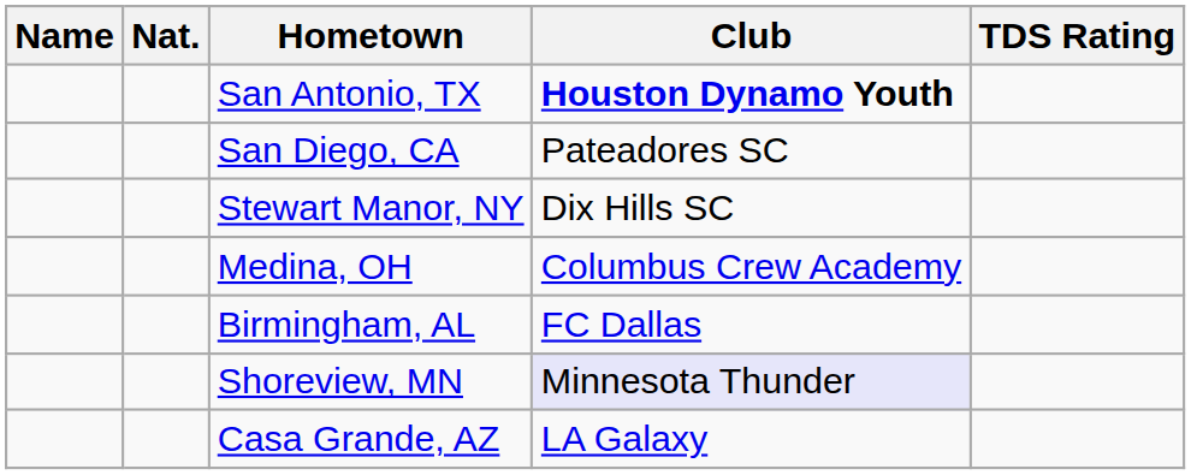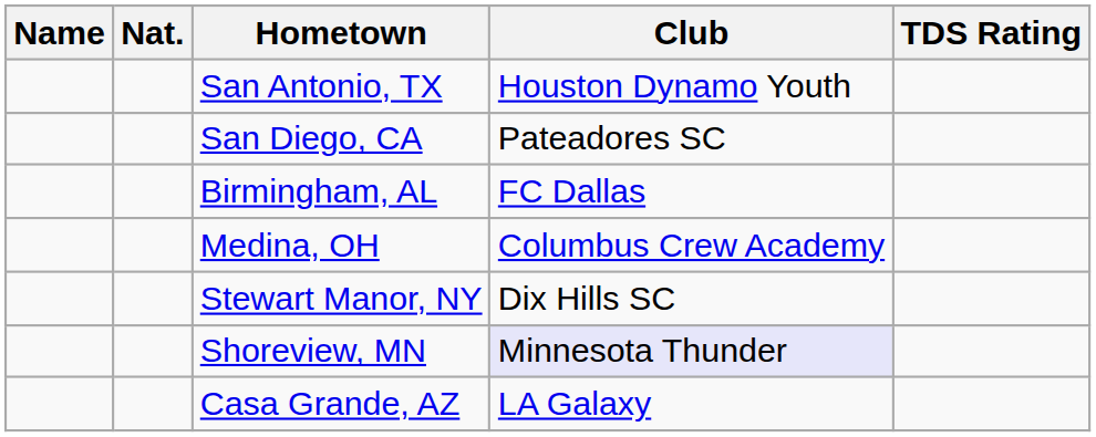San Antonio, TX | Club: bold -> normal
rows swapped: Stewart Manor, NY <-> Birmingham, AL
